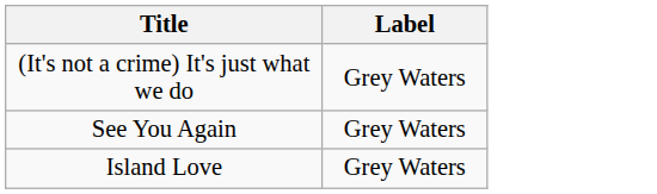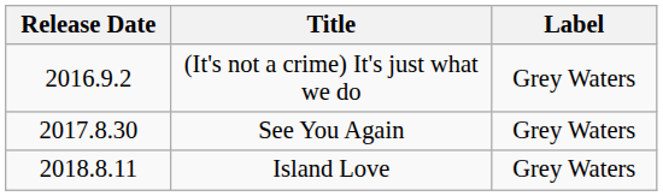+ column: Release Date | 2016.9.2 | 2017.8.30 | 2018.8.11
